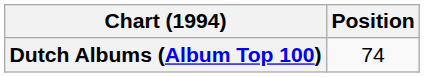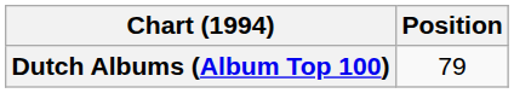Dutch Albums (Album Top 100) | Position: 74 -> 79
